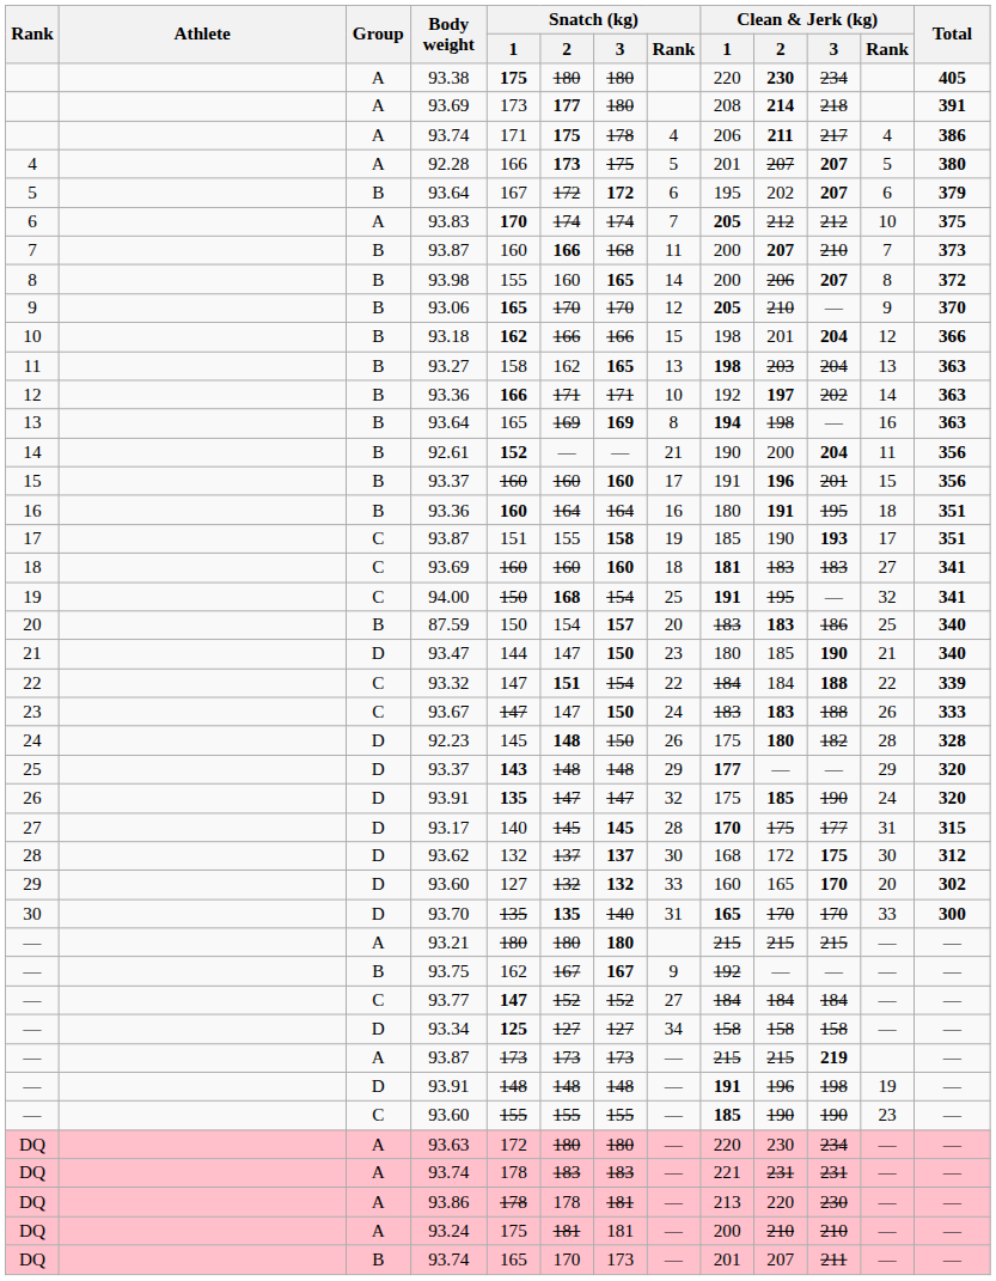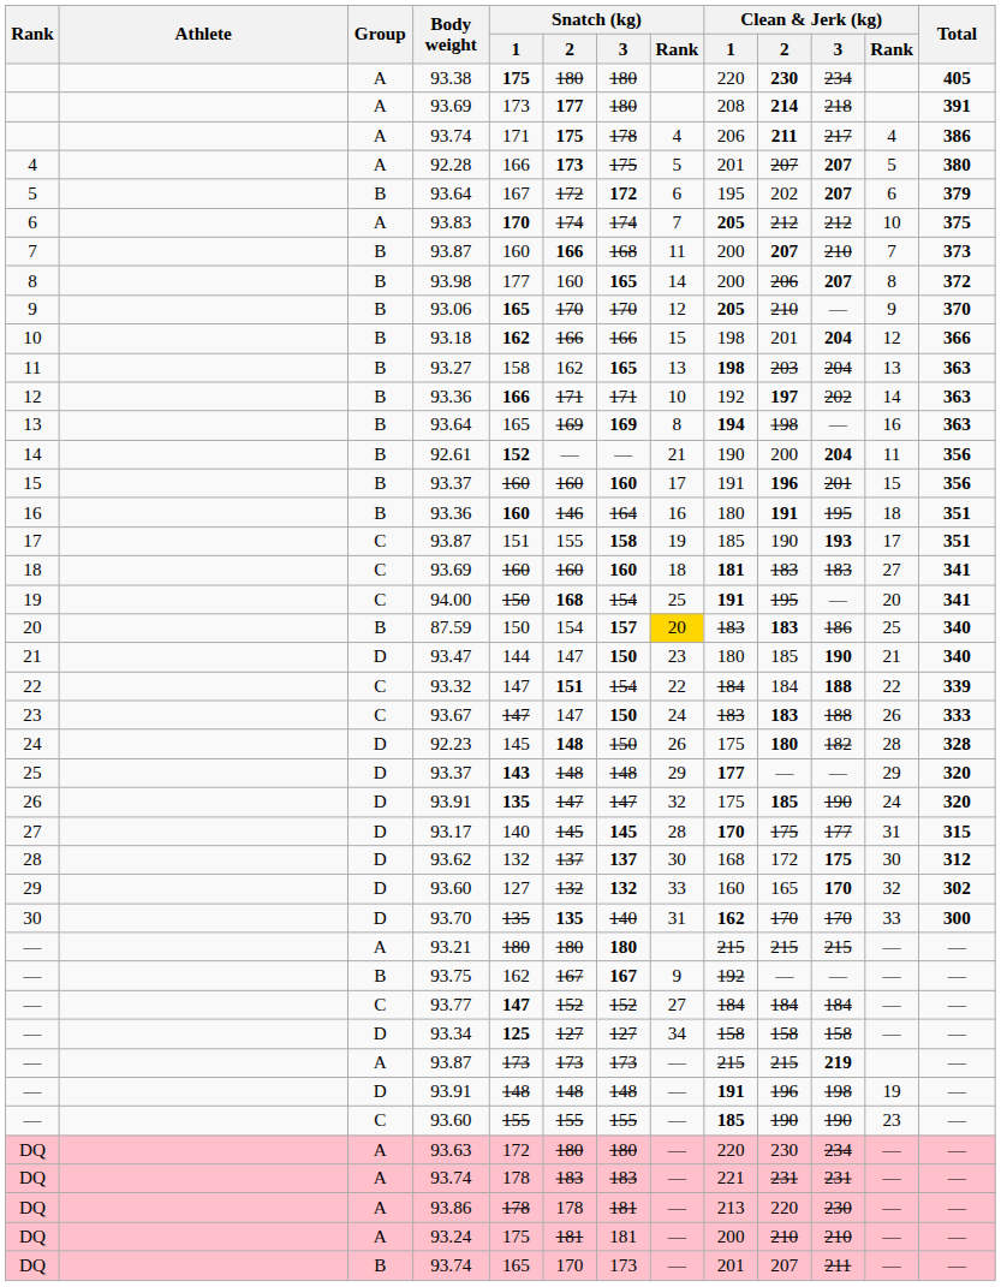93.98 | Snatch (kg) / 1: 155 -> 177
16 / 93.36 | Snatch (kg) / 2: 164 -> 146
94.00 | Clean & Jerk (kg) / Rank: 32 -> 20
87.59 | Snatch (kg) / Rank: no background -> gold background
29 / 93.60 | Clean & Jerk (kg) / Rank: 20 -> 32
93.70 | Clean & Jerk (kg) / 1: 165 -> 162
